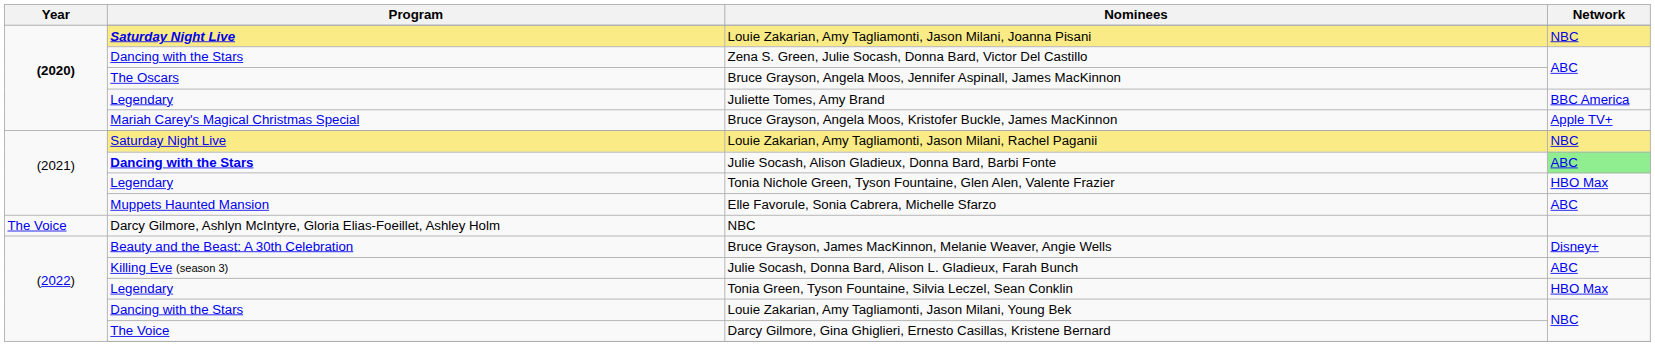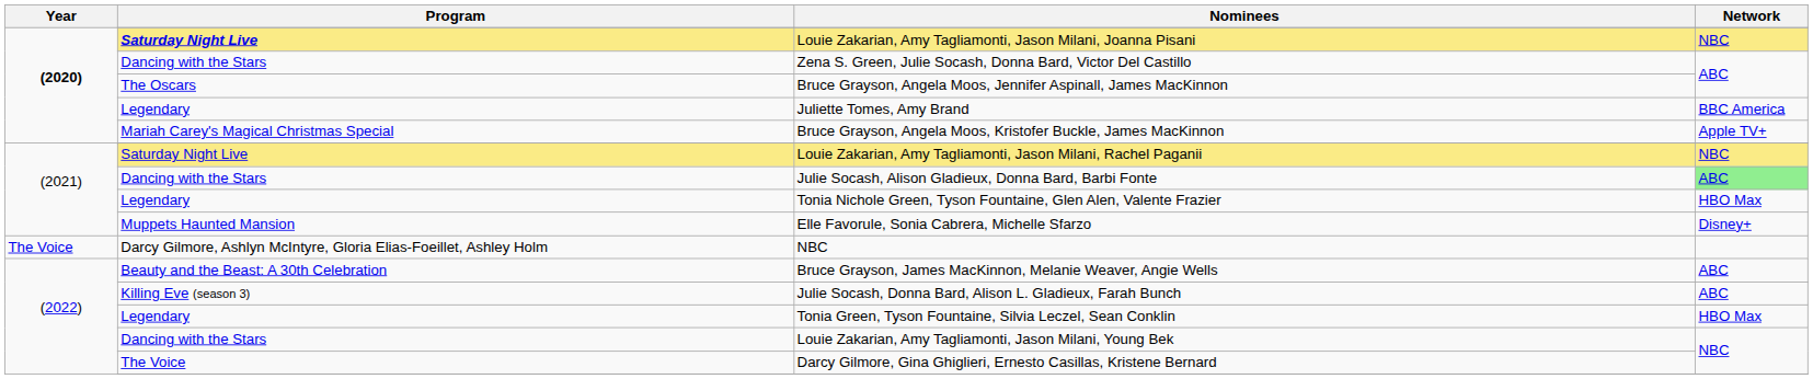Julie Socash, Alison Gladieux, Donna Bard, Barbi Fonte | Program: bold -> normal
Elle Favorule, Sonia Cabrera, Michelle Sfarzo | Network: ABC -> Disney+
Bruce Grayson, James MacKinnon, Melanie Weaver, Angie Wells | Network: Disney+ -> ABC
